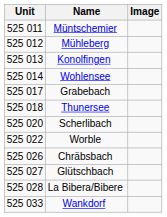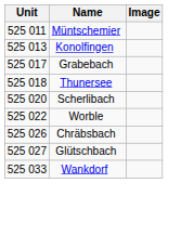- row: 525 012 | Mühleberg
- row: 525 014 | Wohlensee
- row: 525 028 | La Bibera/Bibere
